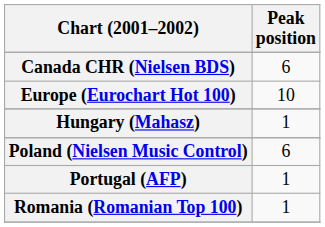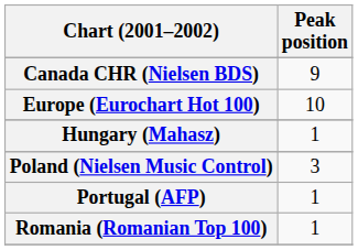Canada CHR (Nielsen BDS) | Peak position: 6 -> 9
Poland (Nielsen Music Control) | Peak position: 6 -> 3
